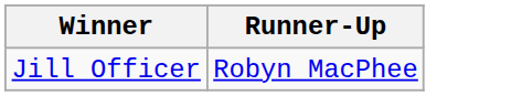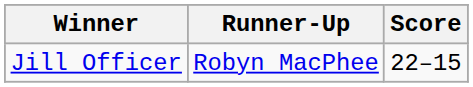+ column: Score | 22–15
